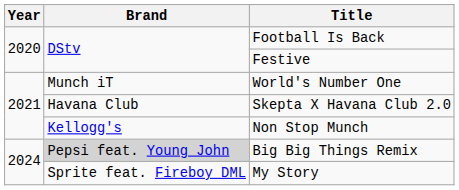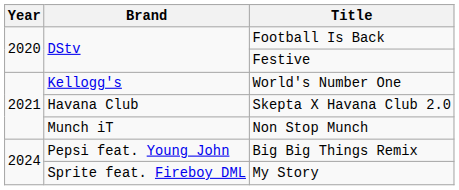World's Number One | Brand: Munch iT -> Kellogg's
Non Stop Munch | Brand: Kellogg's -> Munch iT
Big Big Things Remix | Brand: lightgrey background -> no background
